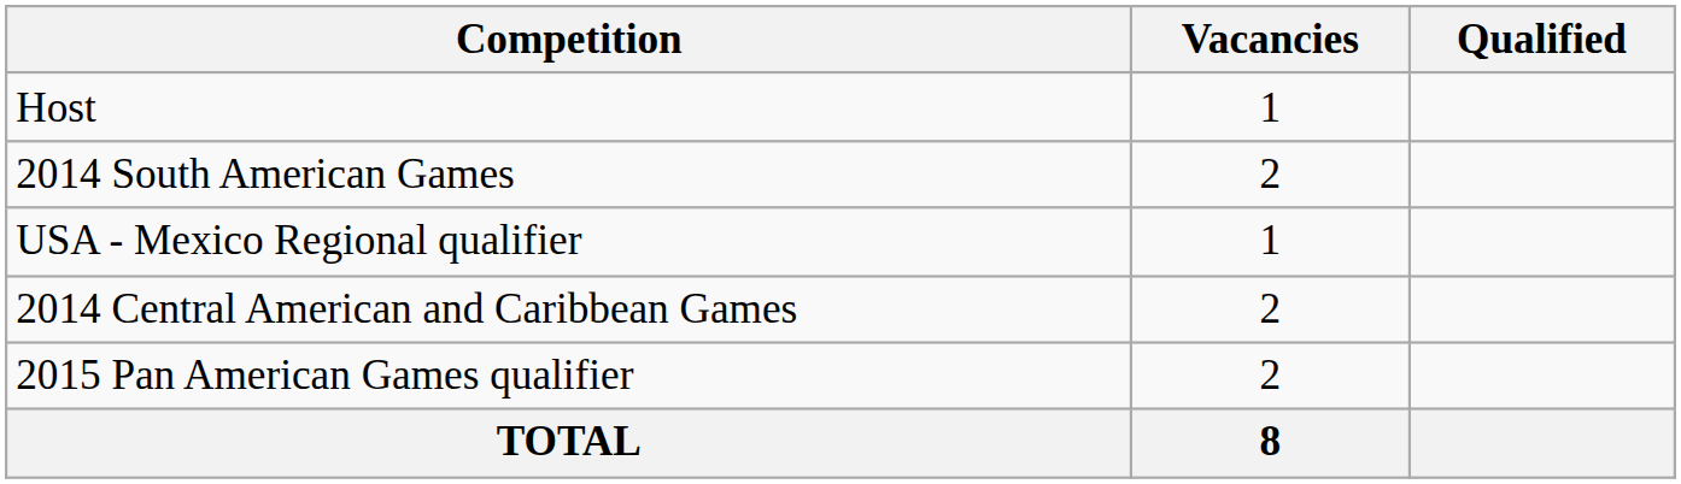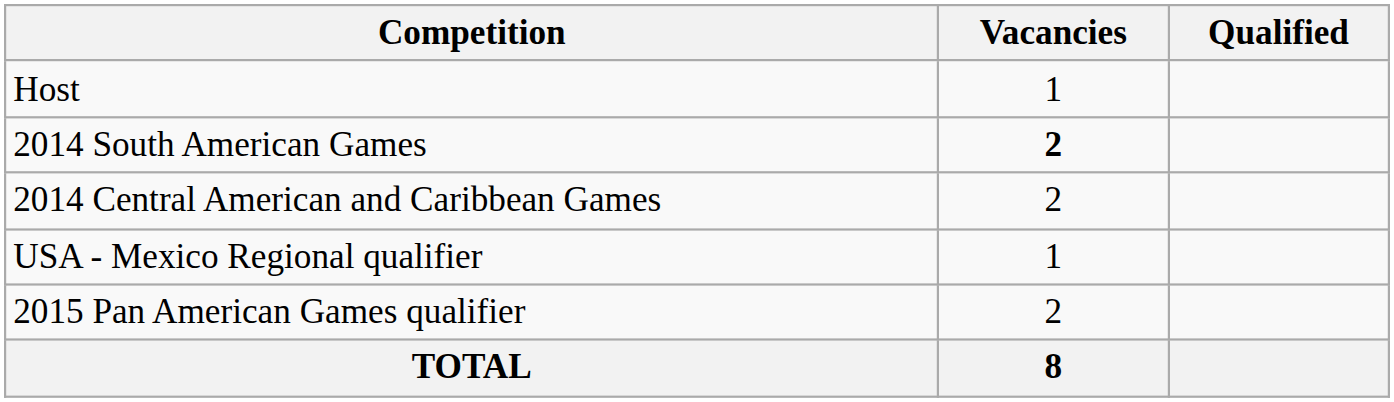2014 South American Games | Vacancies: normal -> bold
rows swapped: USA - Mexico Regional qualifier <-> 2014 Central American and Caribbean Games
